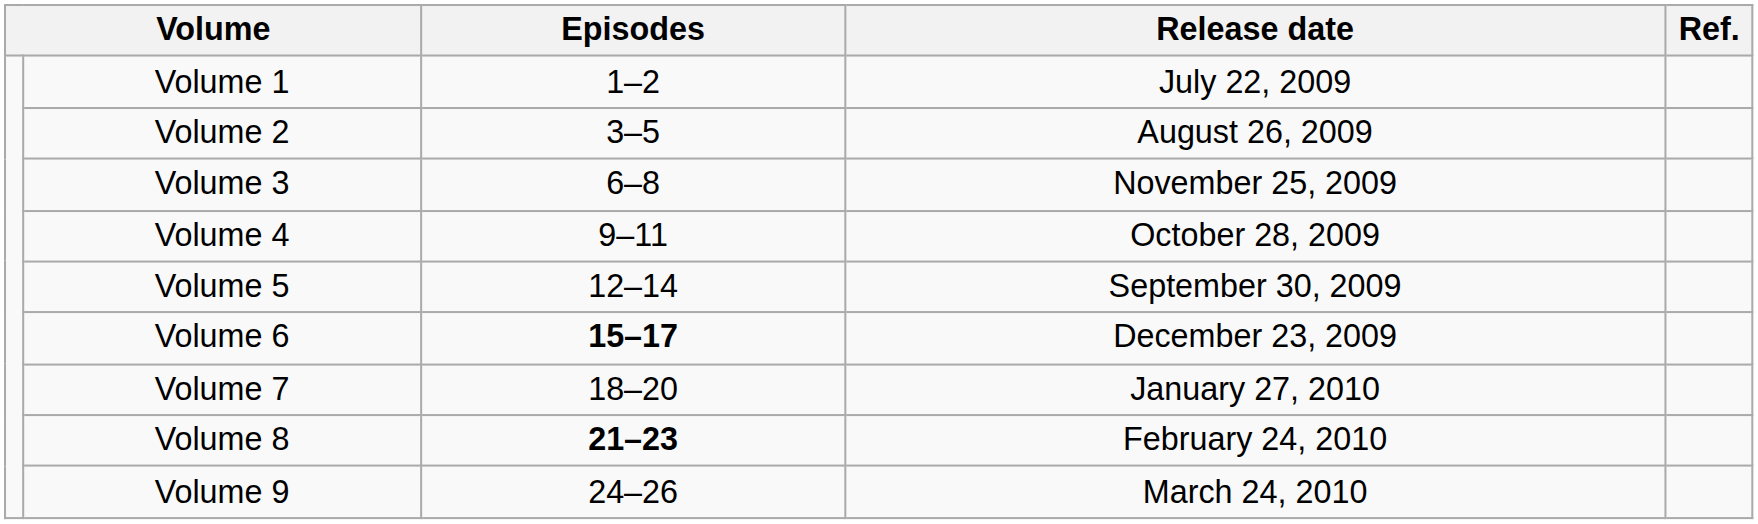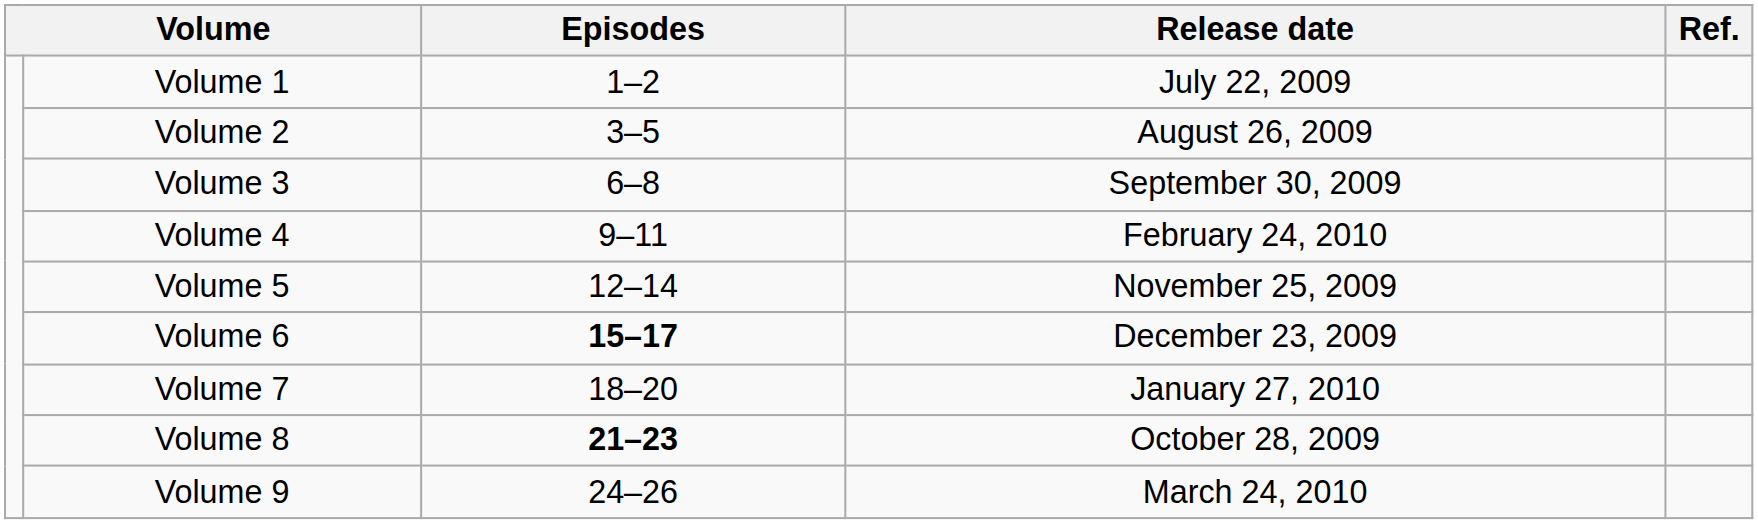Volume 3 | Release date: November 25, 2009 -> September 30, 2009
Volume 4 | Release date: October 28, 2009 -> February 24, 2010
Volume 5 | Release date: September 30, 2009 -> November 25, 2009
Volume 8 | Release date: February 24, 2010 -> October 28, 2009
